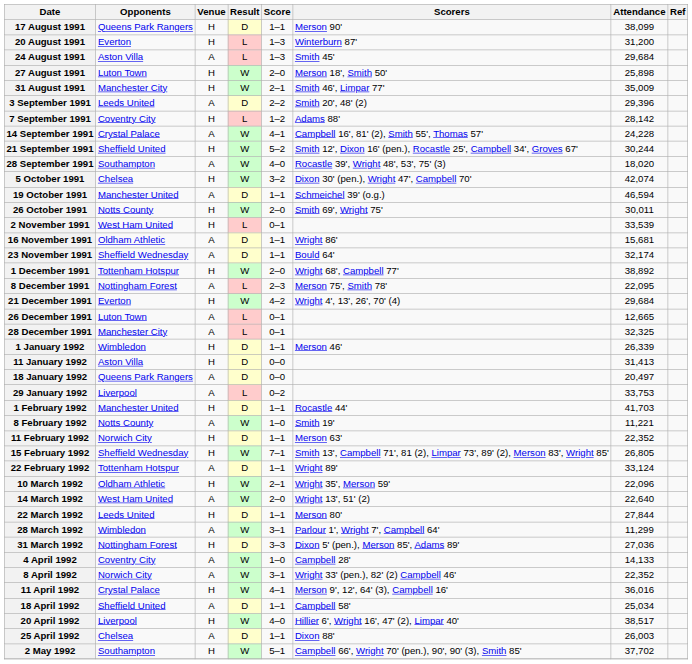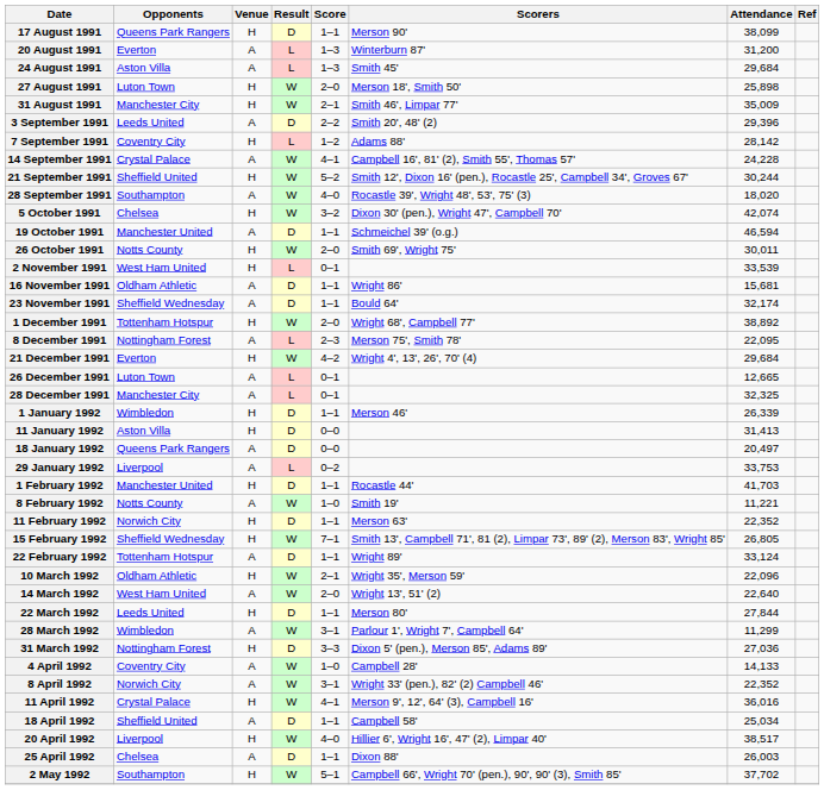20 August 1991 | Venue: H -> A
